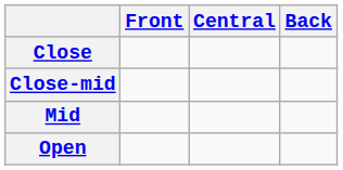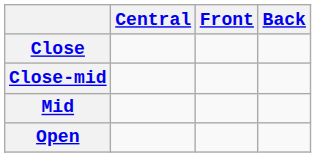columns swapped: Front <-> Central
